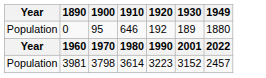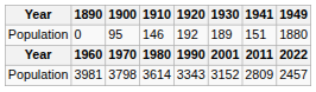+ column: 1941 | 151 | 2011 | 2809
0 | 1910: 646 -> 146
3981 | 1920: 3223 -> 3343
